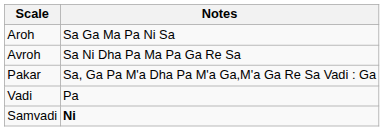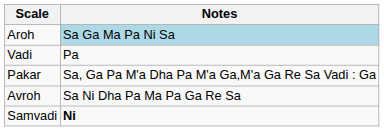Aroh | Notes: no background -> lightblue background
rows swapped: Avroh <-> Vadi
